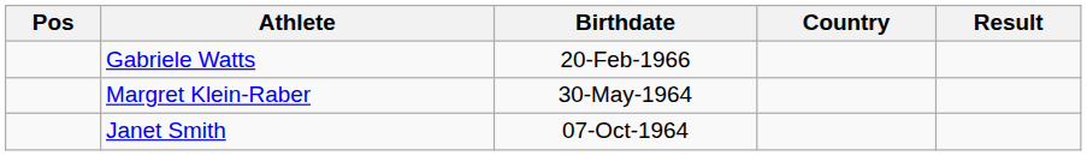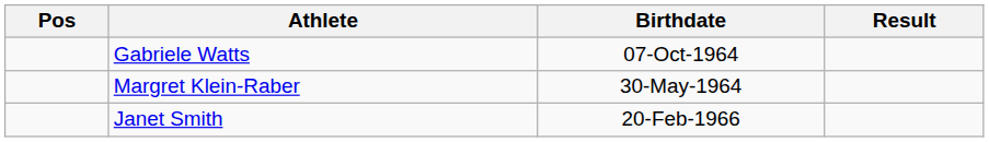- column: Country
Gabriele Watts | Birthdate: 20-Feb-1966 -> 07-Oct-1964
Janet Smith | Birthdate: 07-Oct-1964 -> 20-Feb-1966
